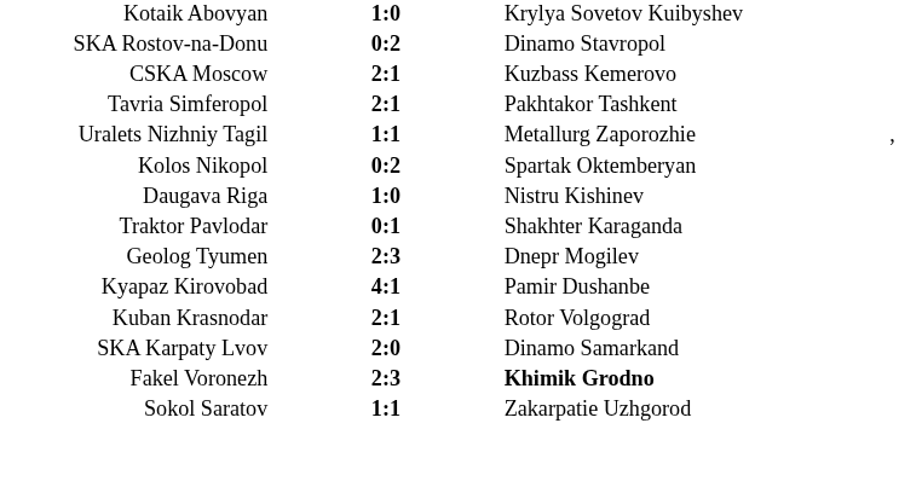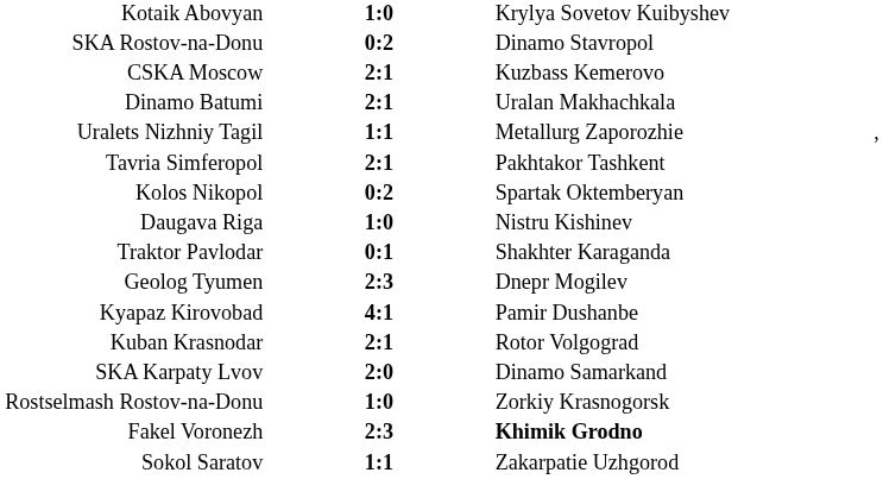+ row: Dinamo Batumi | 2:1 | Uralan Makhachkala
rows swapped: Tavria Simferopol <-> Uralets Nizhniy Tagil
+ row: Rostselmash Rostov-na-Donu | 1:0 | Zorkiy Krasnogorsk
